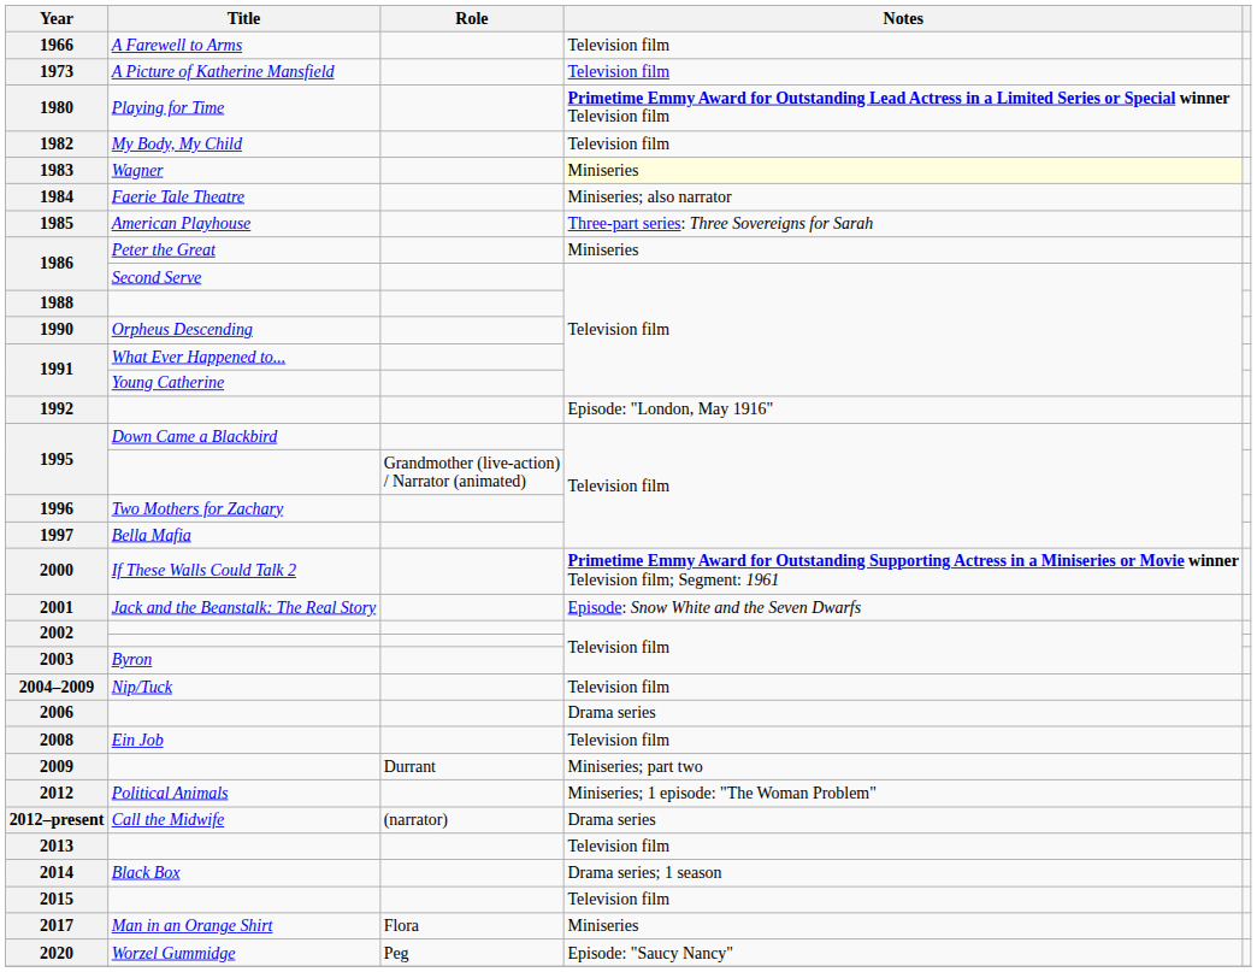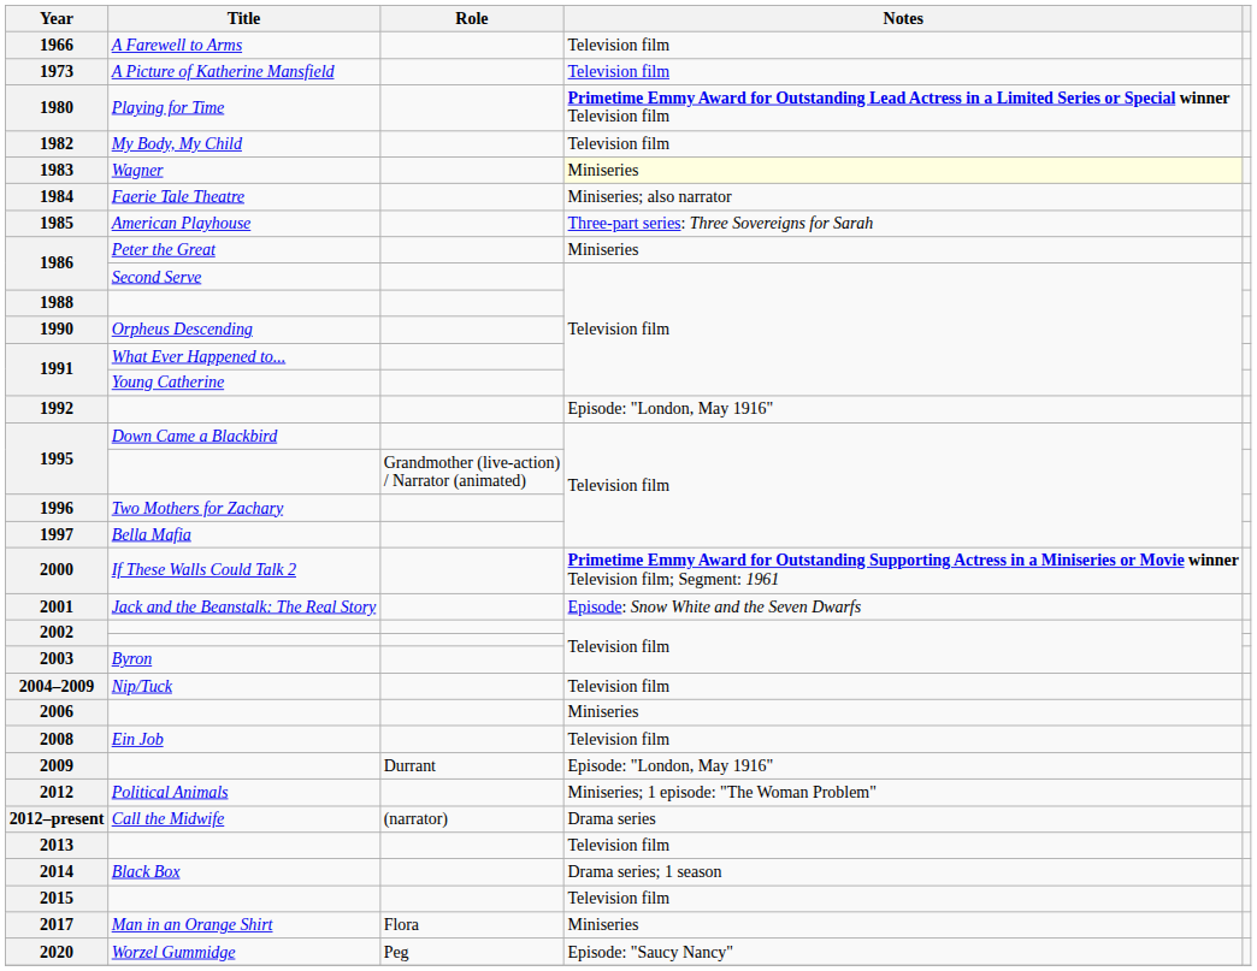2006 | Notes: Drama series -> Miniseries
2009 | Notes: Miniseries; part two -> Episode: "London, May 1916"
